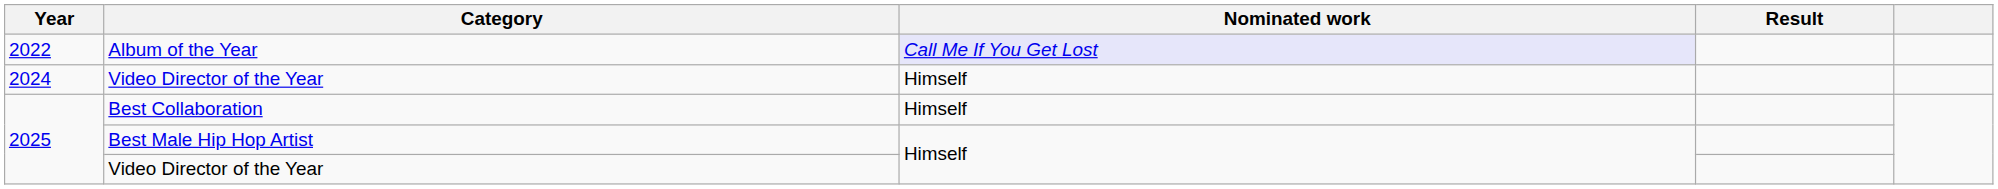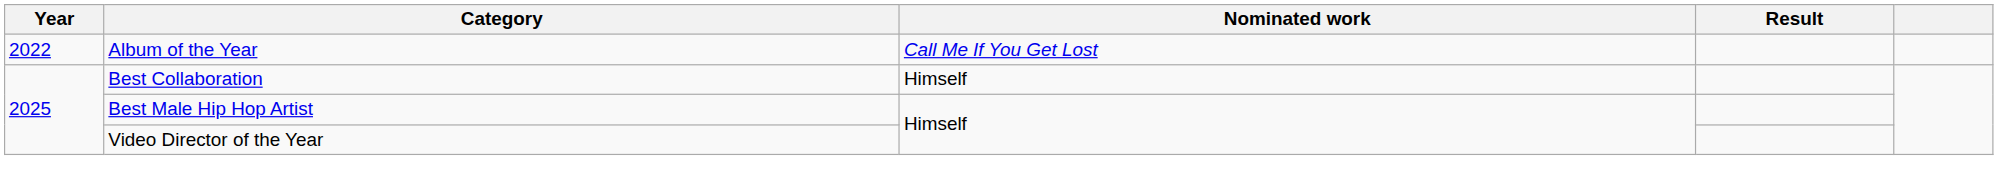Album of the Year | Nominated work: lavender background -> no background
- row: 2024 | Video Director of the Year | Himself
